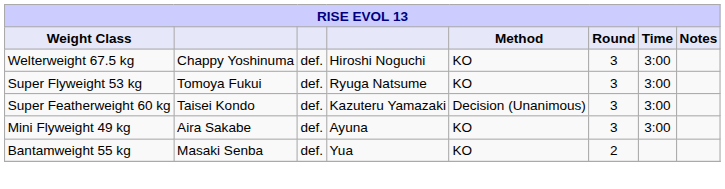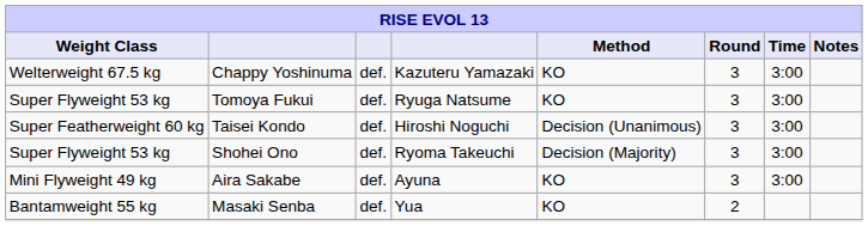Chappy Yoshinuma | column 4: Hiroshi Noguchi -> Kazuteru Yamazaki
Taisei Kondo | column 4: Kazuteru Yamazaki -> Hiroshi Noguchi
+ row: Super Flyweight 53 kg | Shohei Ono | def. | Ryoma Takeuchi | Decision (Majority) | 3 | 3:00
